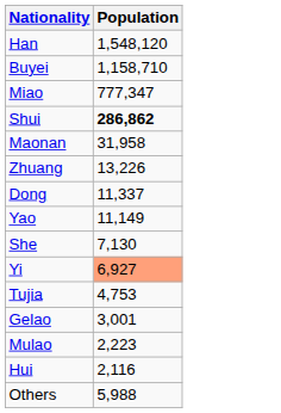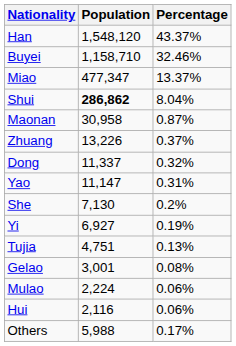+ column: Percentage | 43.37% | 32.46% | 13.37% | 8.04% | 0.87% | 0.37% | 0.32% | 0.31% | 0.2% | 0.19% | 0.13% | 0.08% | 0.06% | 0.06% | 0.17%
Miao | Population: 777,347 -> 477,347
Maonan | Population: 31,958 -> 30,958
Yao | Population: 11,149 -> 11,147
Yi | Population: lightsalmon background -> no background
Tujia | Population: 4,753 -> 4,751
Mulao | Population: 2,223 -> 2,224
